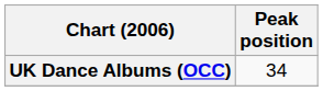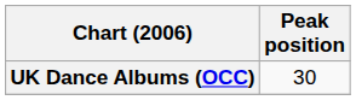UK Dance Albums (OCC) | Peak position: 34 -> 30
